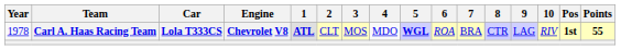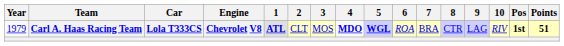Carl A. Haas Racing Team | Year: 1978 -> 1979
Carl A. Haas Racing Team | 4: normal -> bold
Carl A. Haas Racing Team | Points: 55 -> 51
